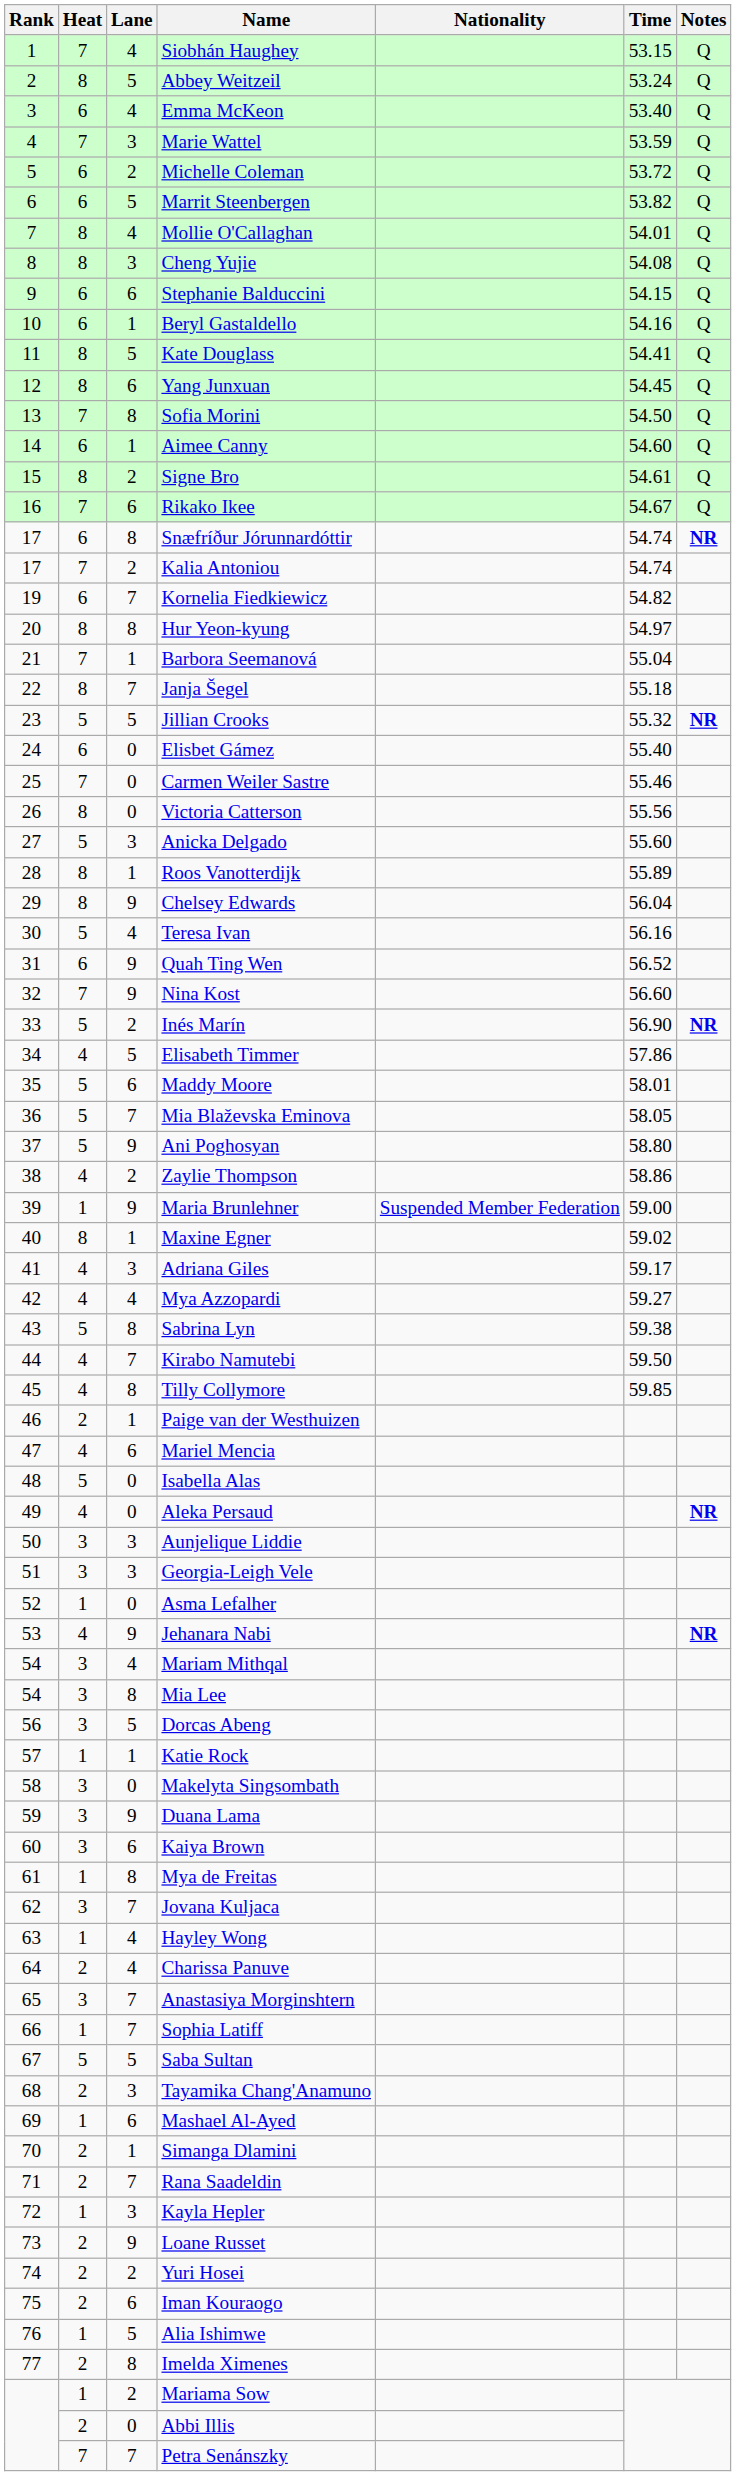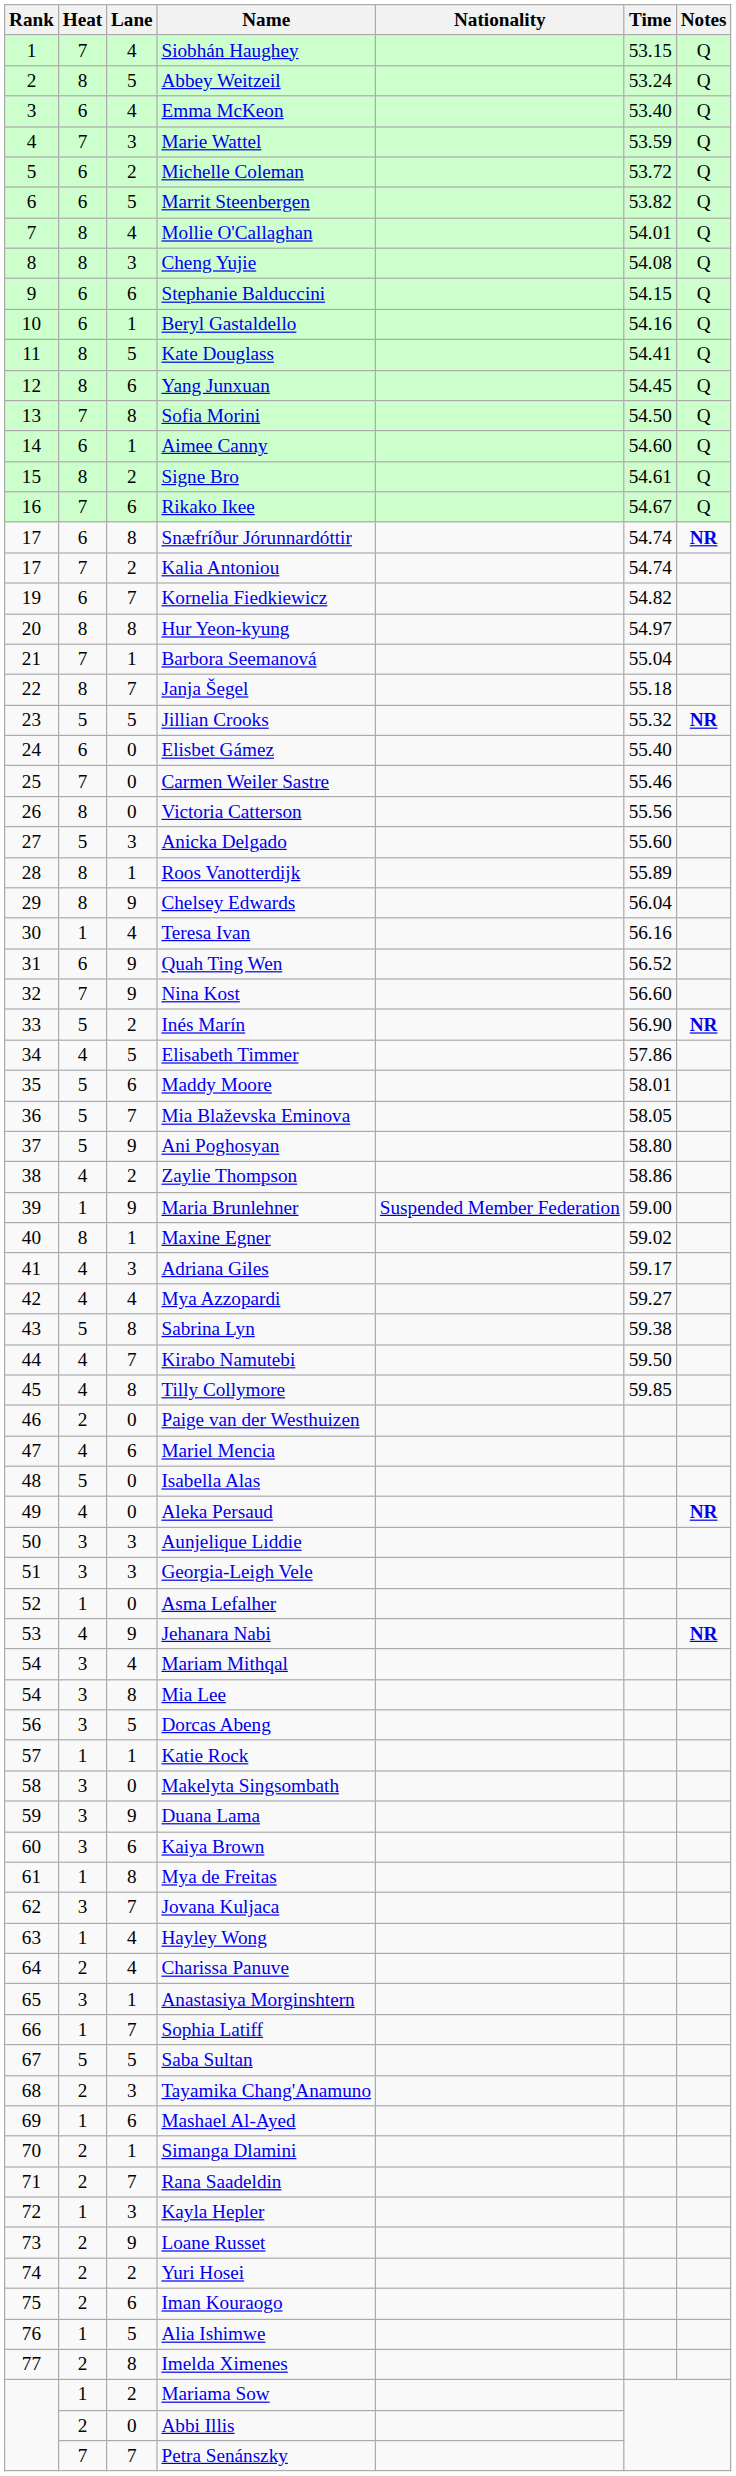Teresa Ivan | Heat: 5 -> 1
Paige van der Westhuizen | Lane: 1 -> 0
Anastasiya Morginshtern | Lane: 7 -> 1
